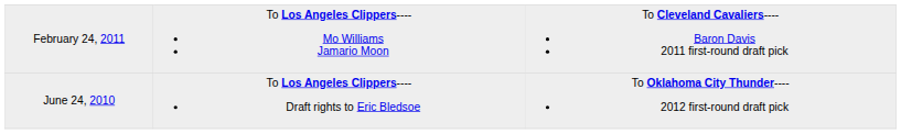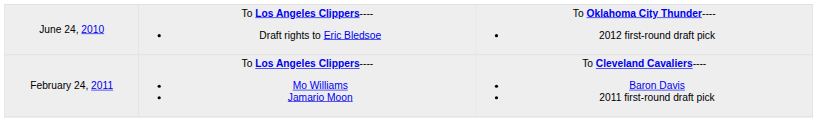rows swapped: June 24, 2010 <-> February 24, 2011
